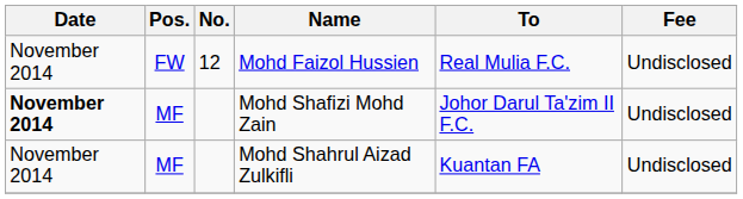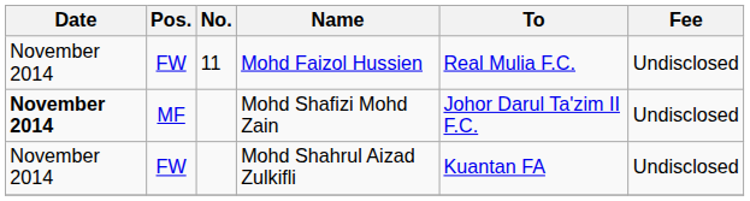Mohd Faizol Hussien | No.: 12 -> 11
Mohd Shahrul Aizad Zulkifli | Pos.: MF -> FW
